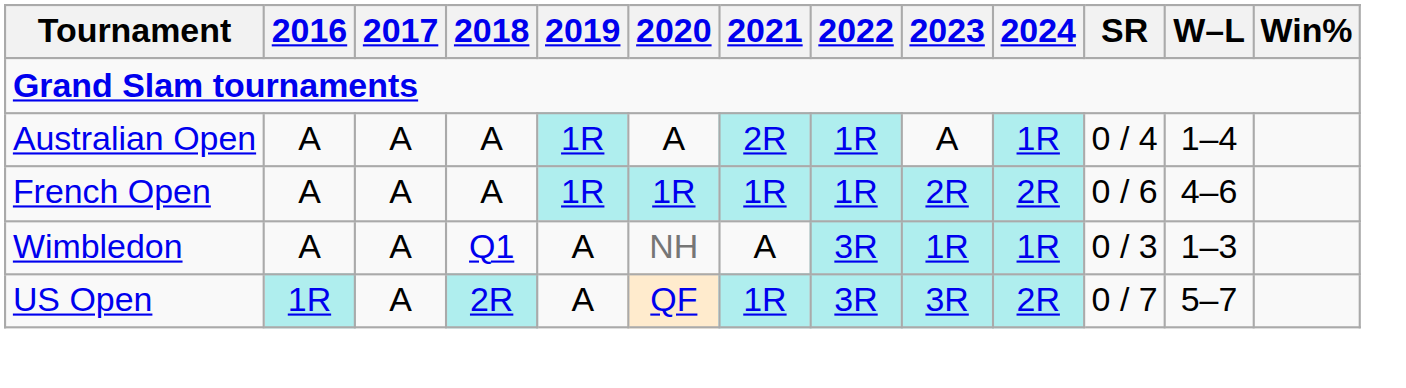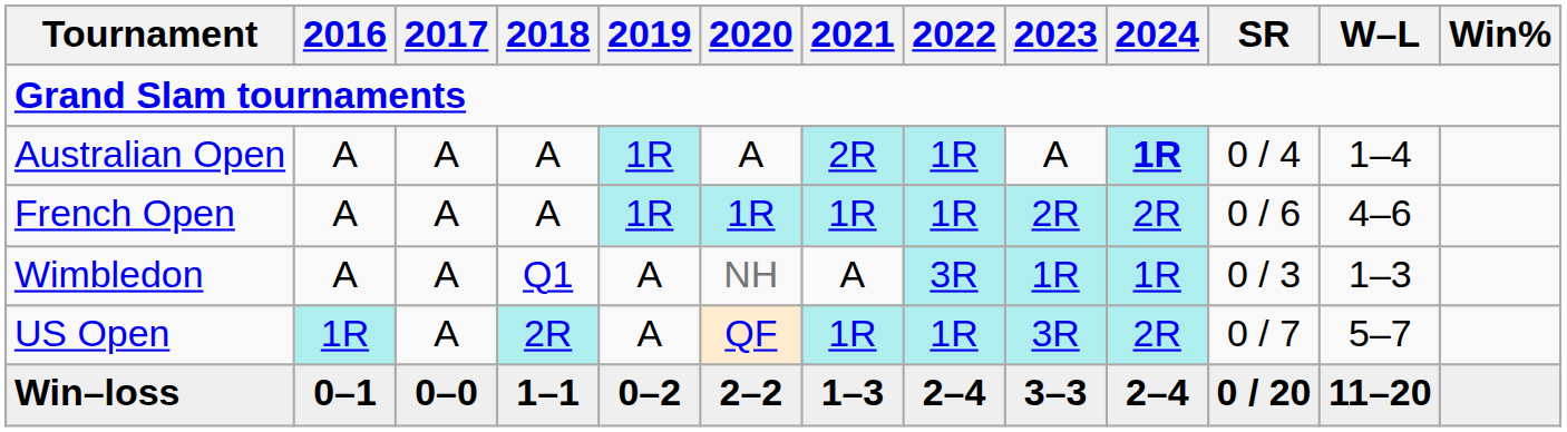Australian Open | 2024: normal -> bold
US Open | 2022: 3R -> 1R
+ row: Win–loss | 0–1 | 0–0 | 1–1 | 0–2 | 2–2 | 1–3 | 2–4 | 3–3 | 2–4 | 0 / 20 | 11–20
